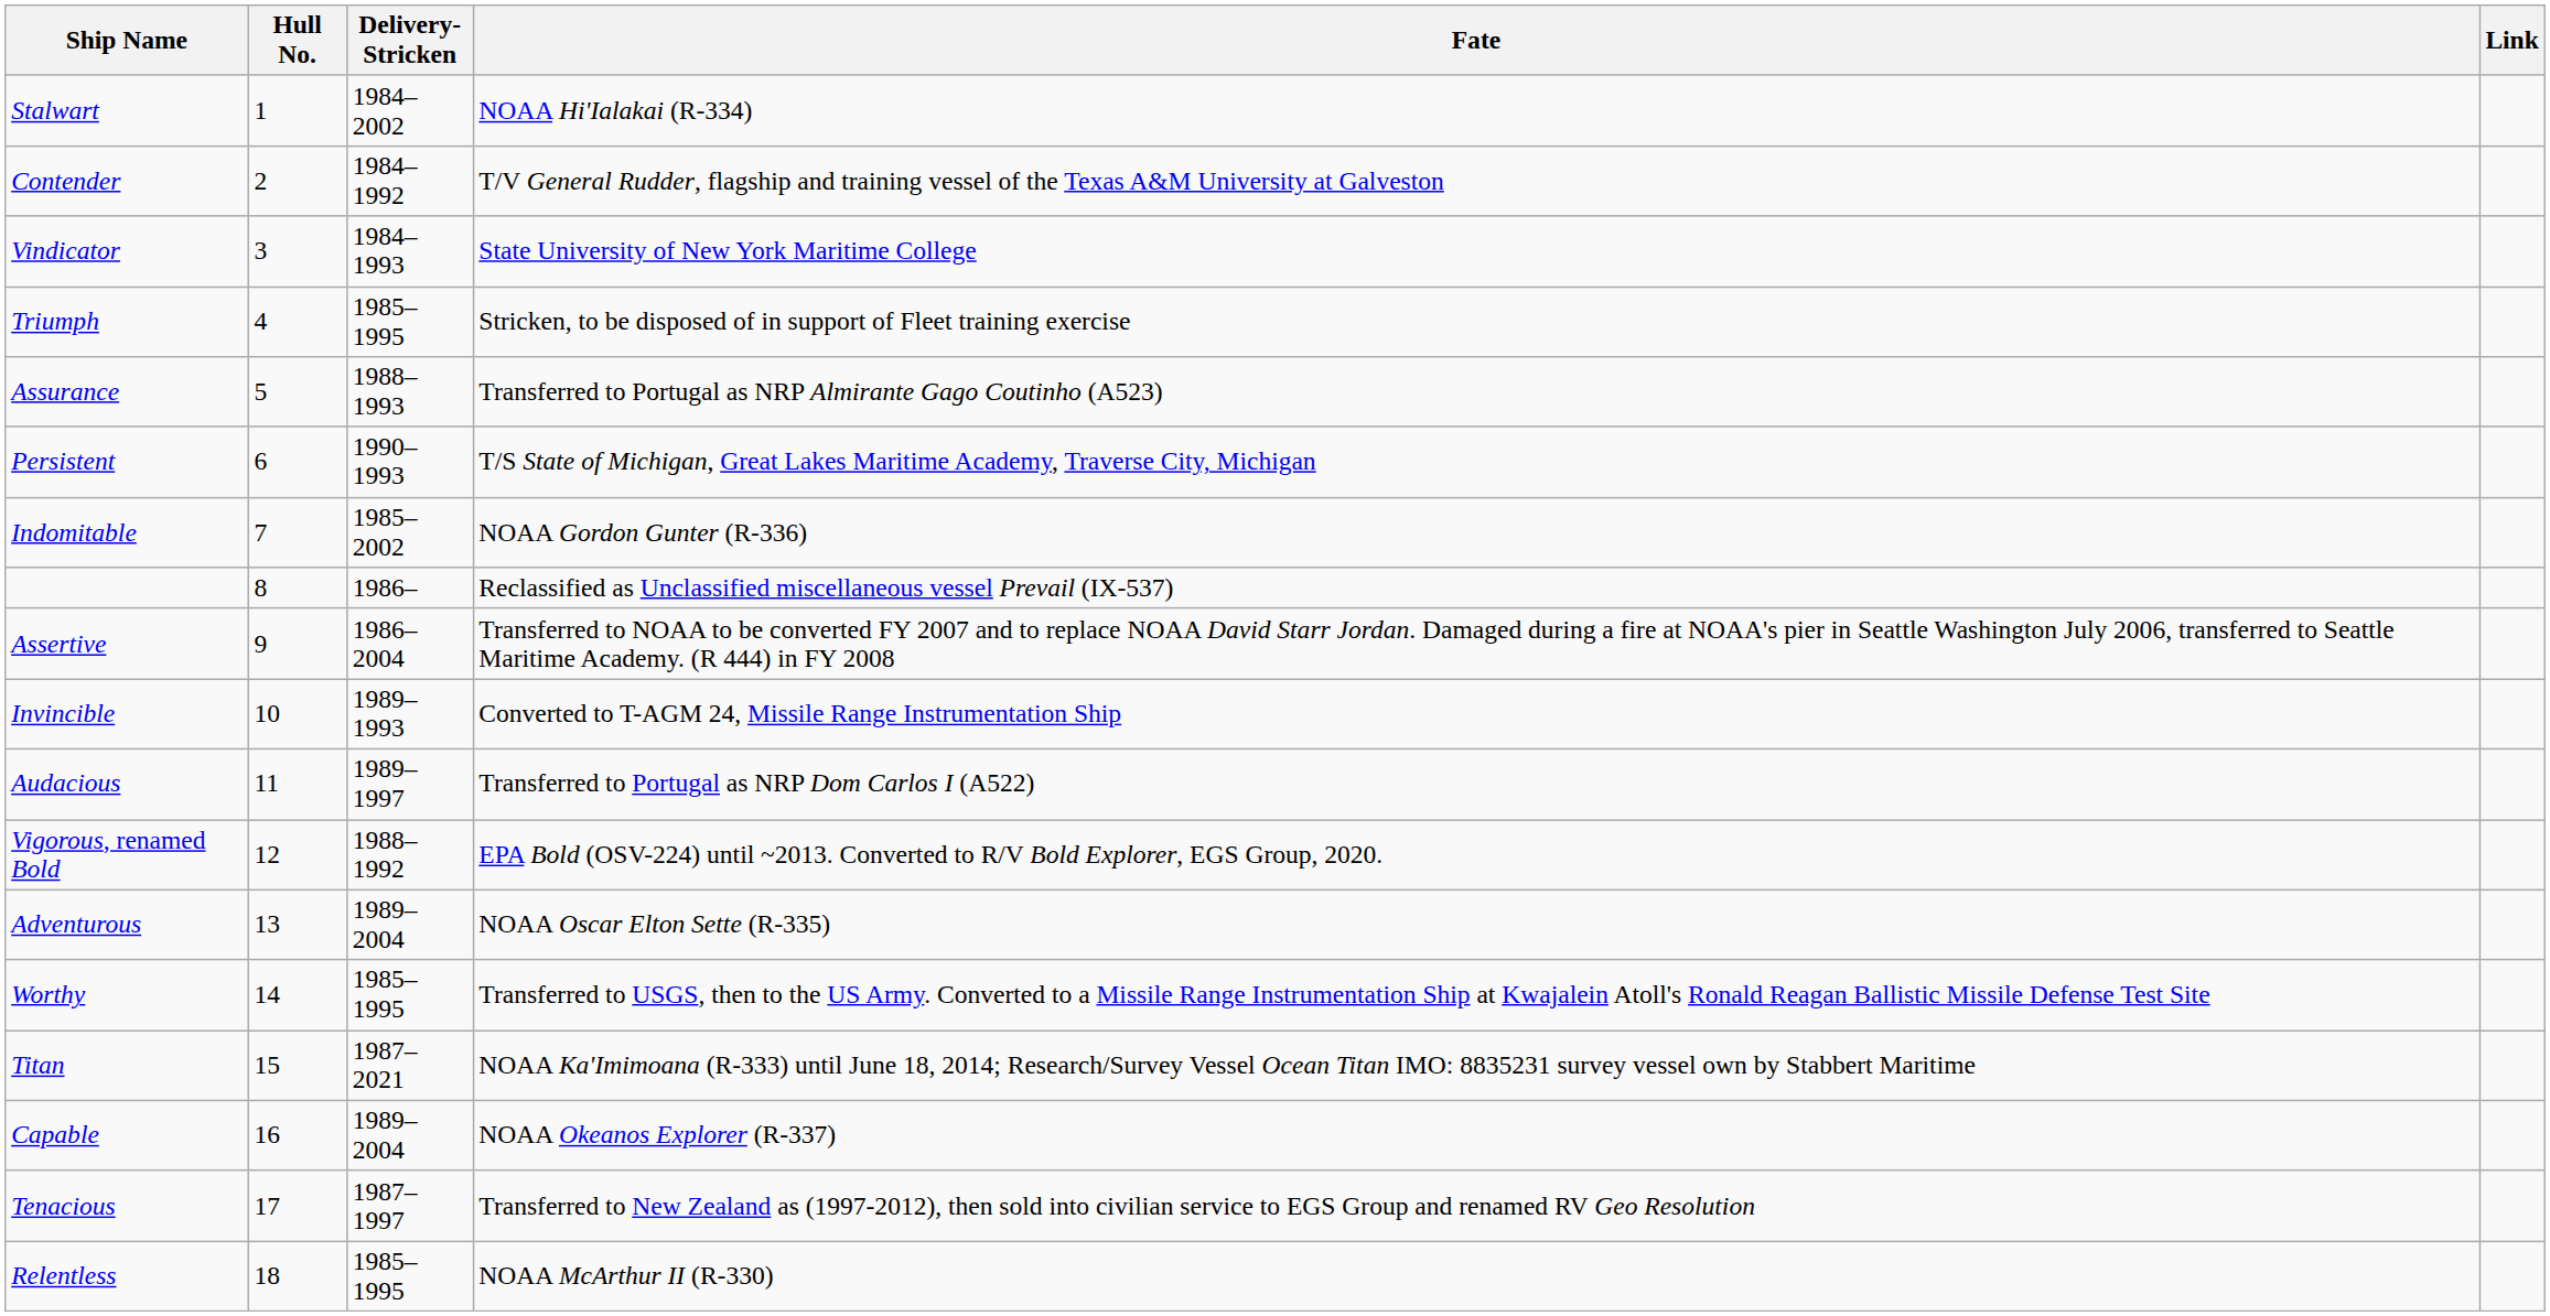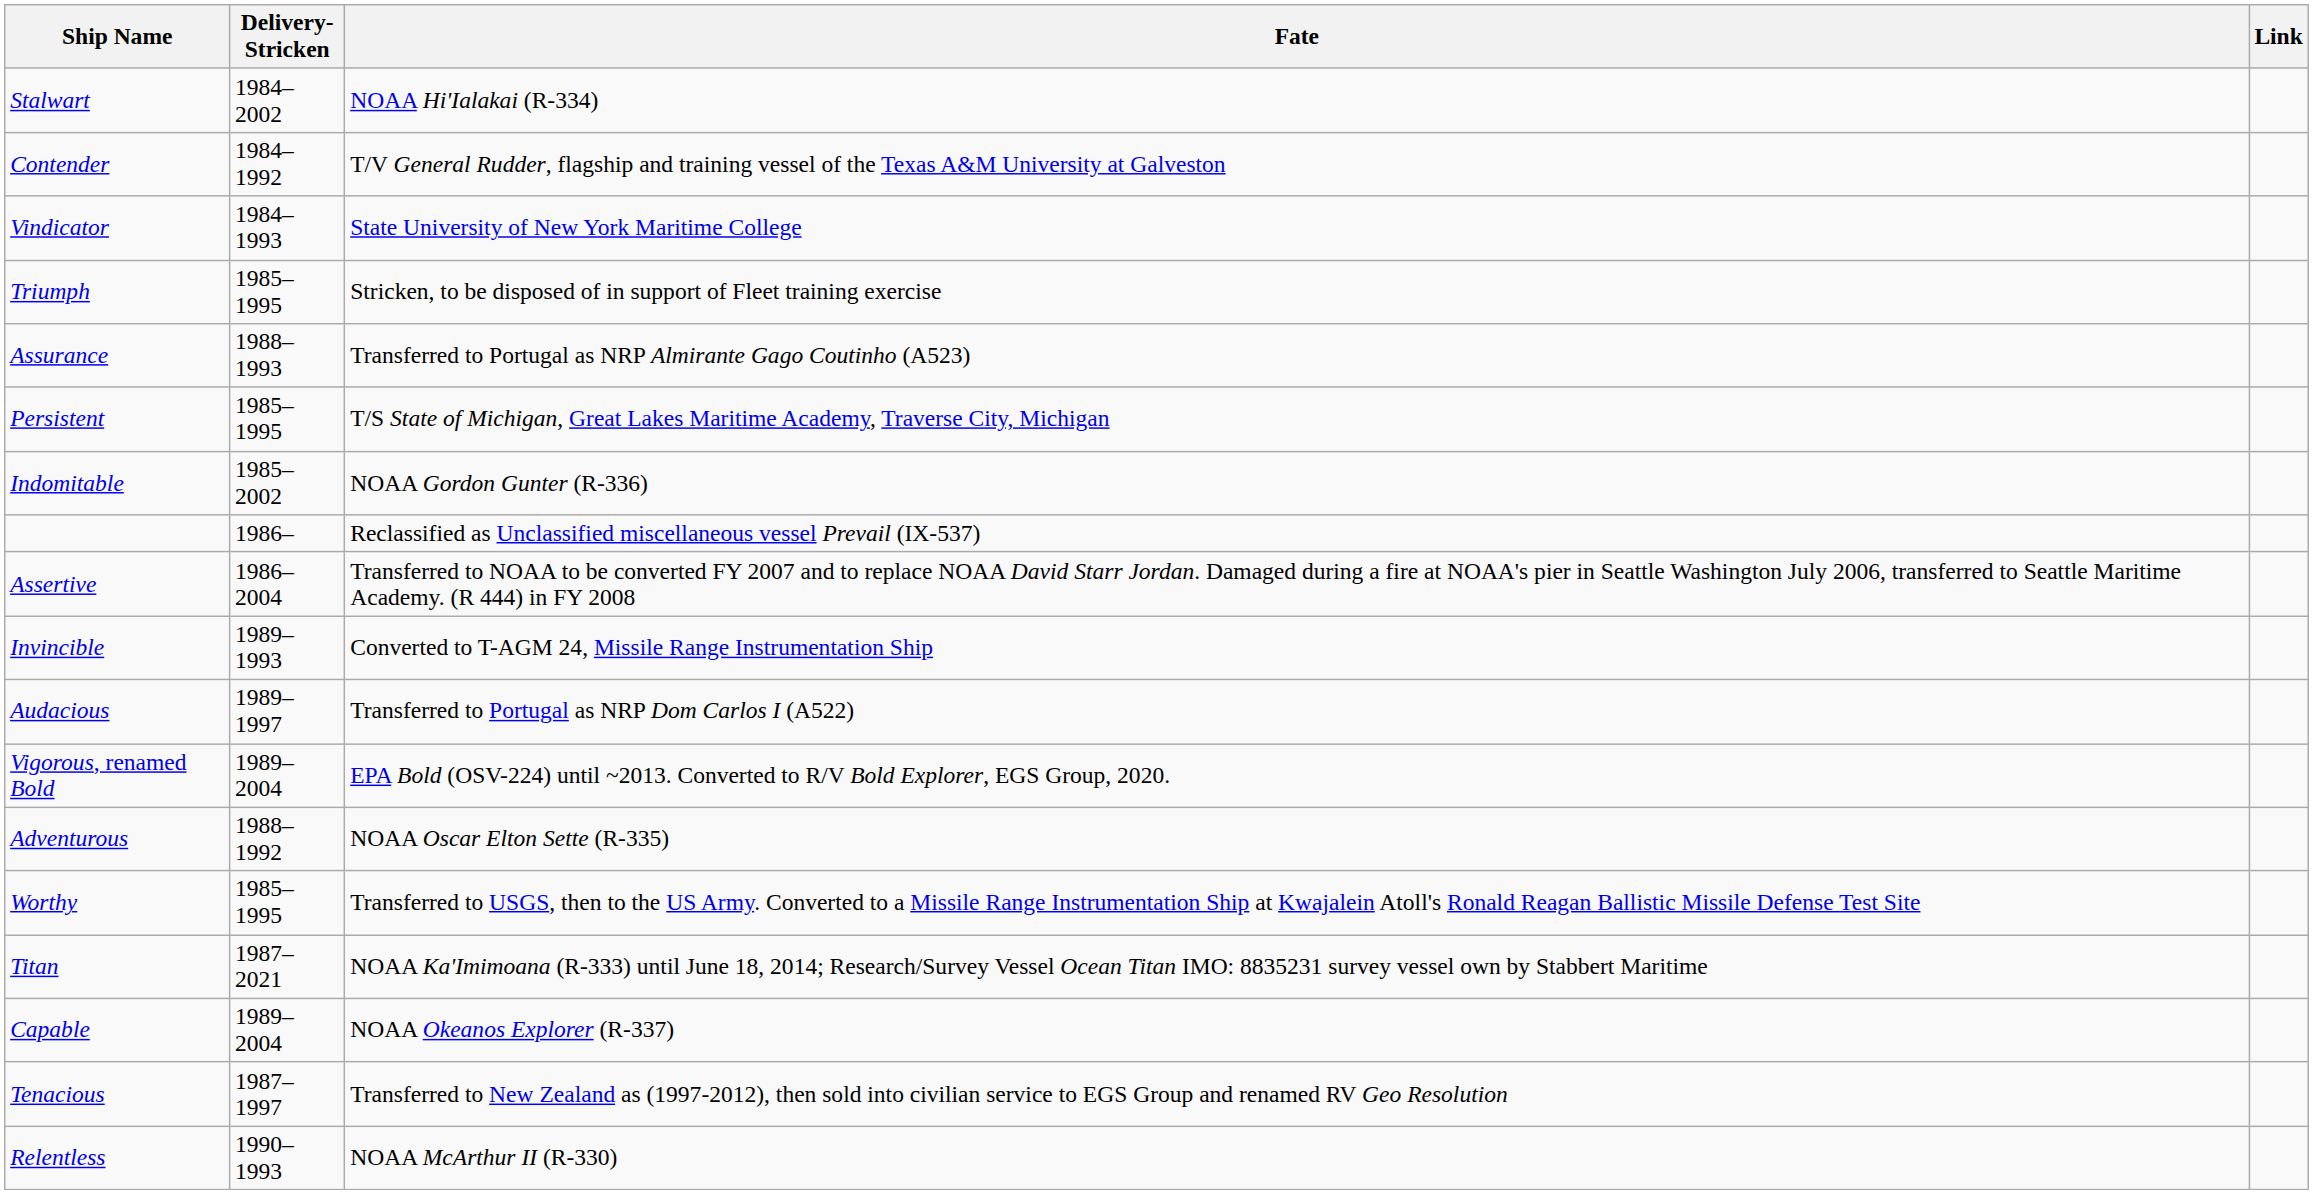- column: Hull No. | 1 | 2 | 3 | 4 | 5 | 6 | 7 | 8 | 9 | 10 | 11 | 12 | 13 | 14 | 15 | 16 | 17 | 18
Persistent | Delivery- Stricken: 1990–1993 -> 1985–1995
Vigorous, renamed Bold | Delivery- Stricken: 1988–1992 -> 1989–2004
Adventurous | Delivery- Stricken: 1989–2004 -> 1988–1992
Relentless | Delivery- Stricken: 1985–1995 -> 1990–1993
